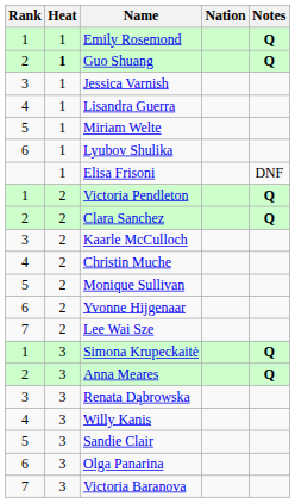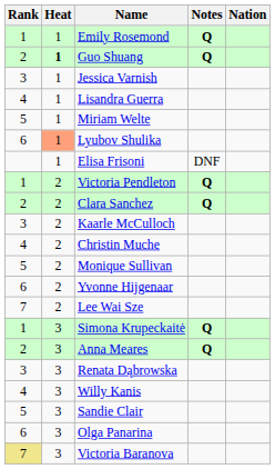columns swapped: Nation <-> Notes
Lyubov Shulika | Heat: no background -> lightsalmon background
Victoria Baranova | Rank: no background -> khaki background
